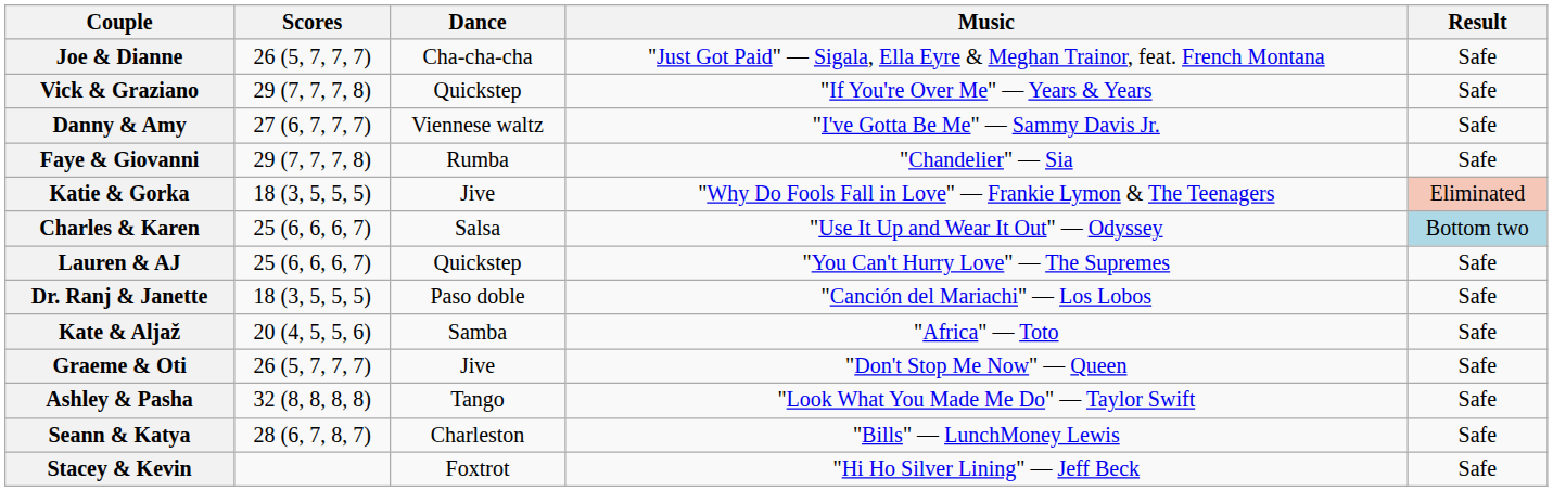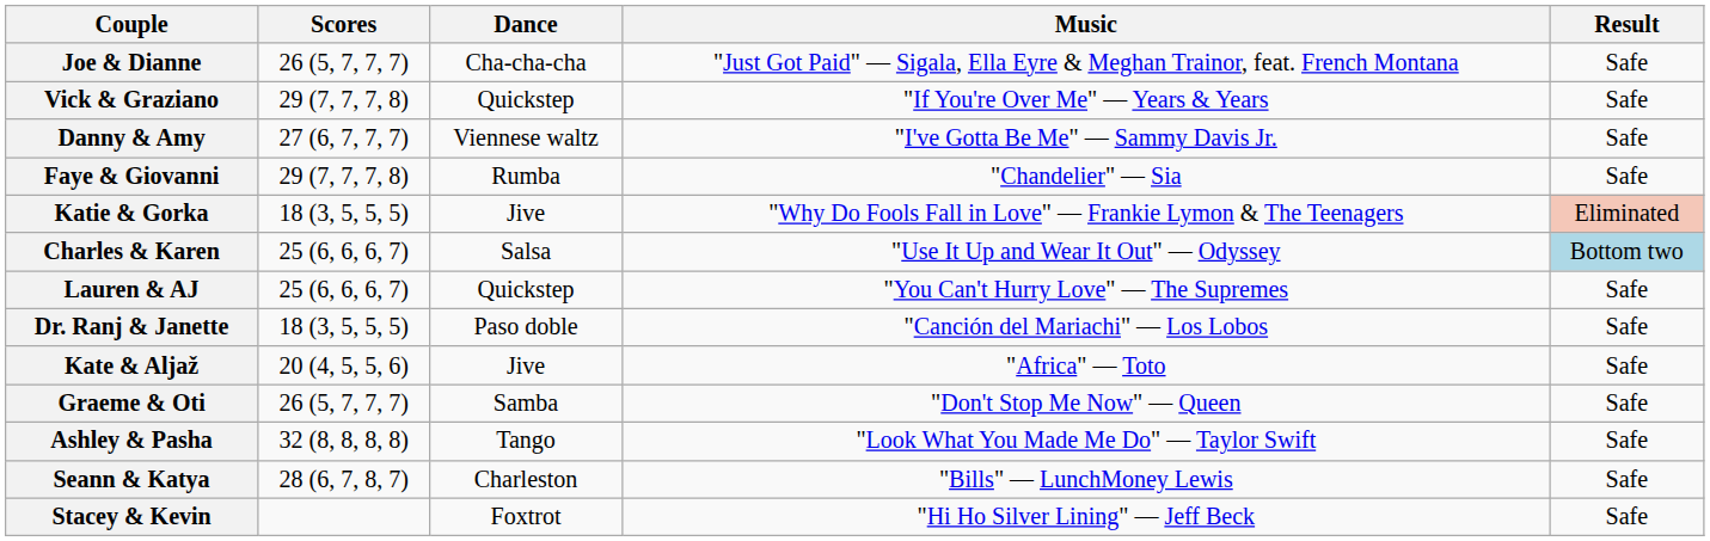Kate & Aljaž | Dance: Samba -> Jive
Graeme & Oti | Dance: Jive -> Samba
